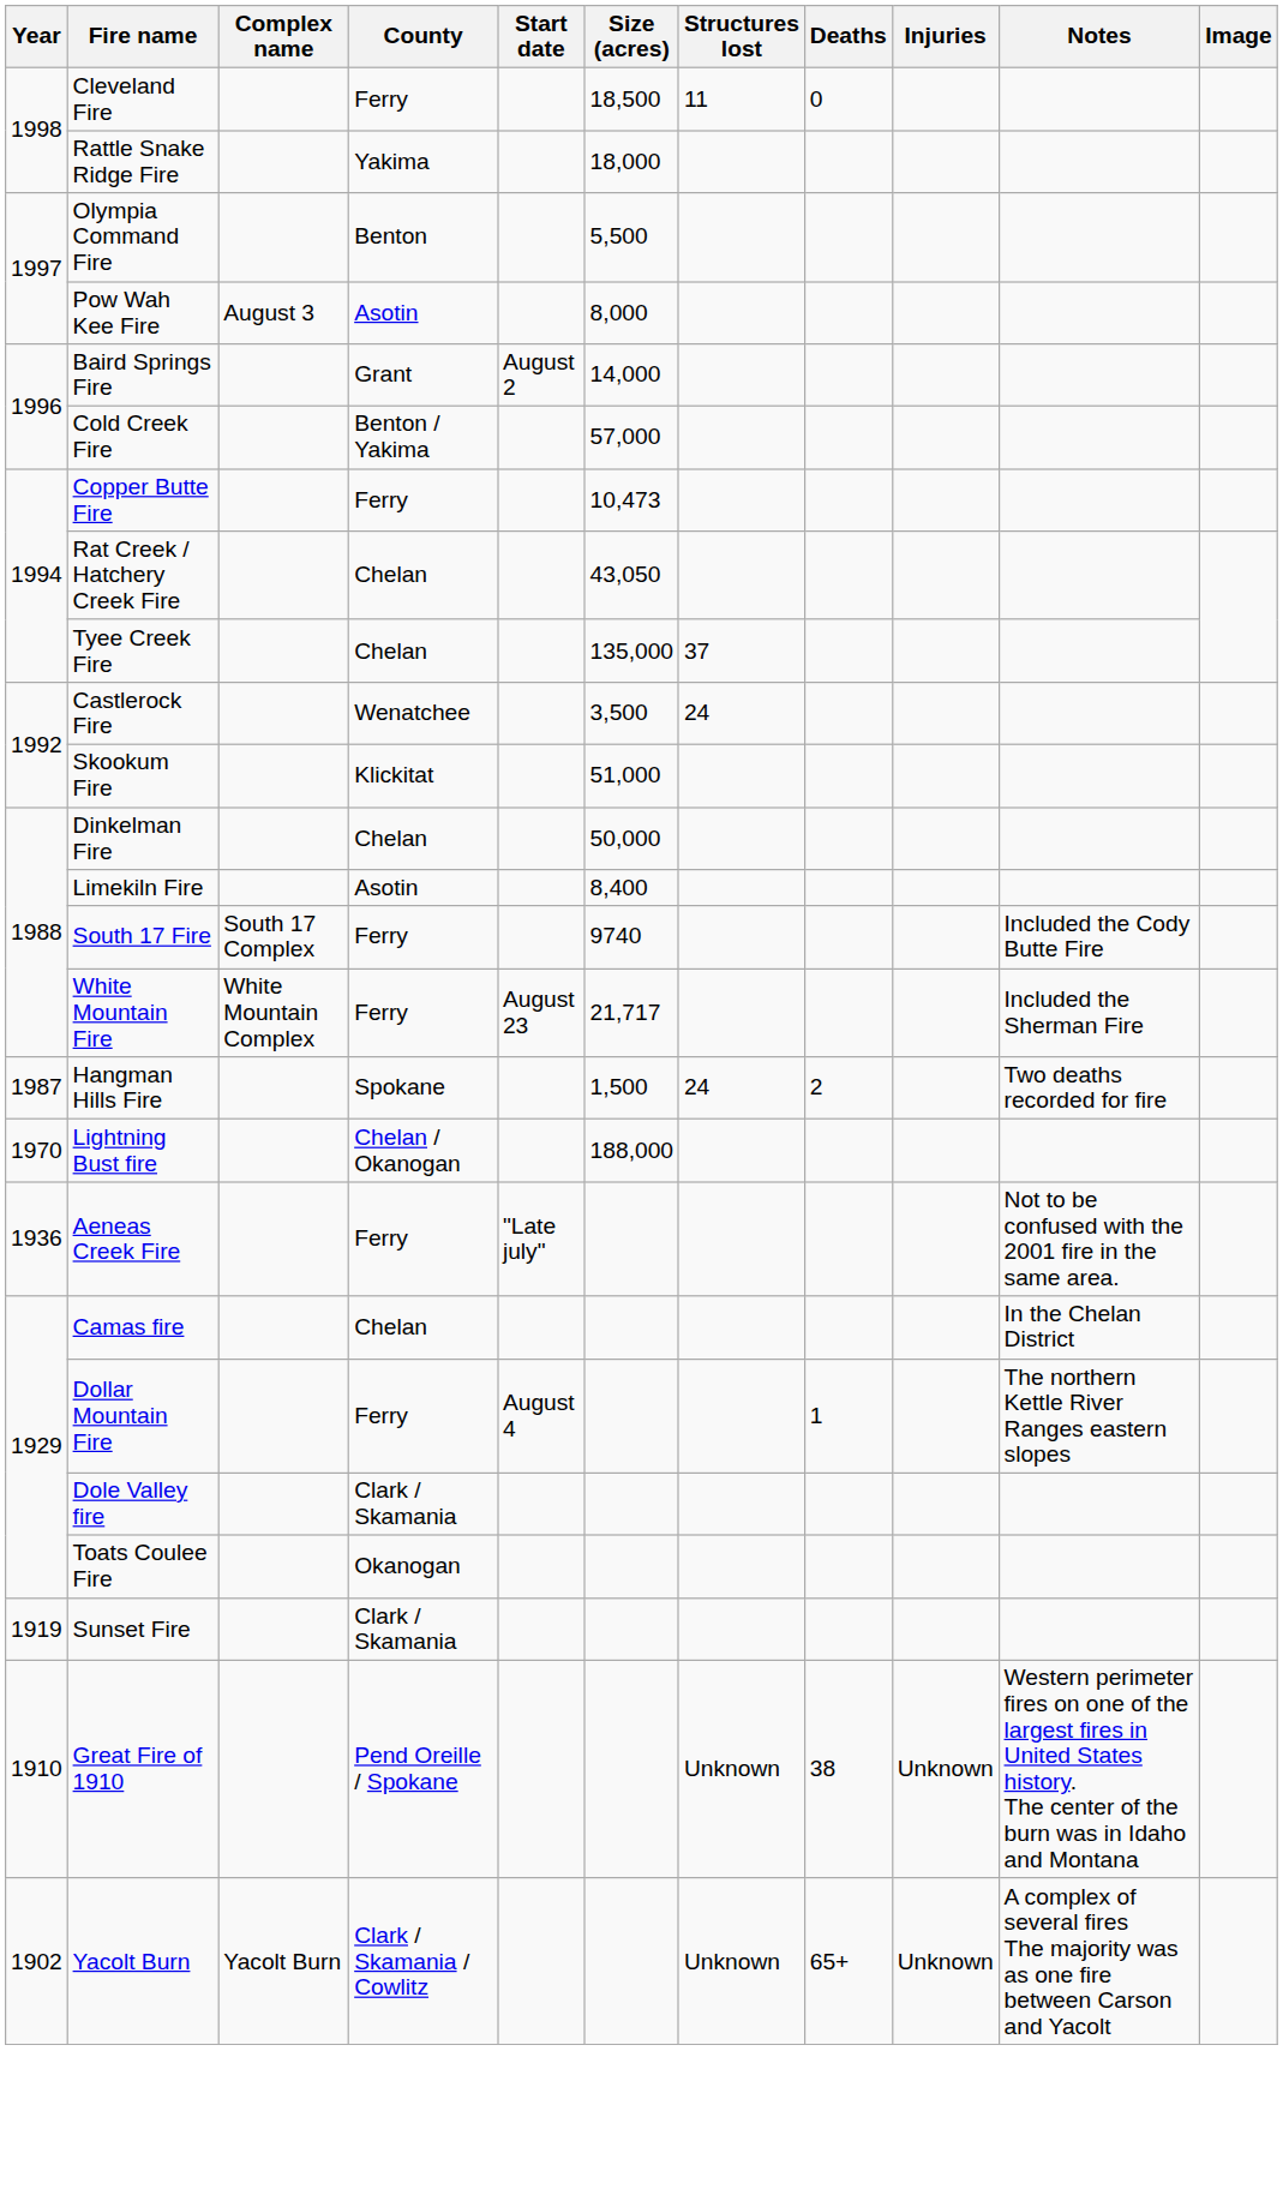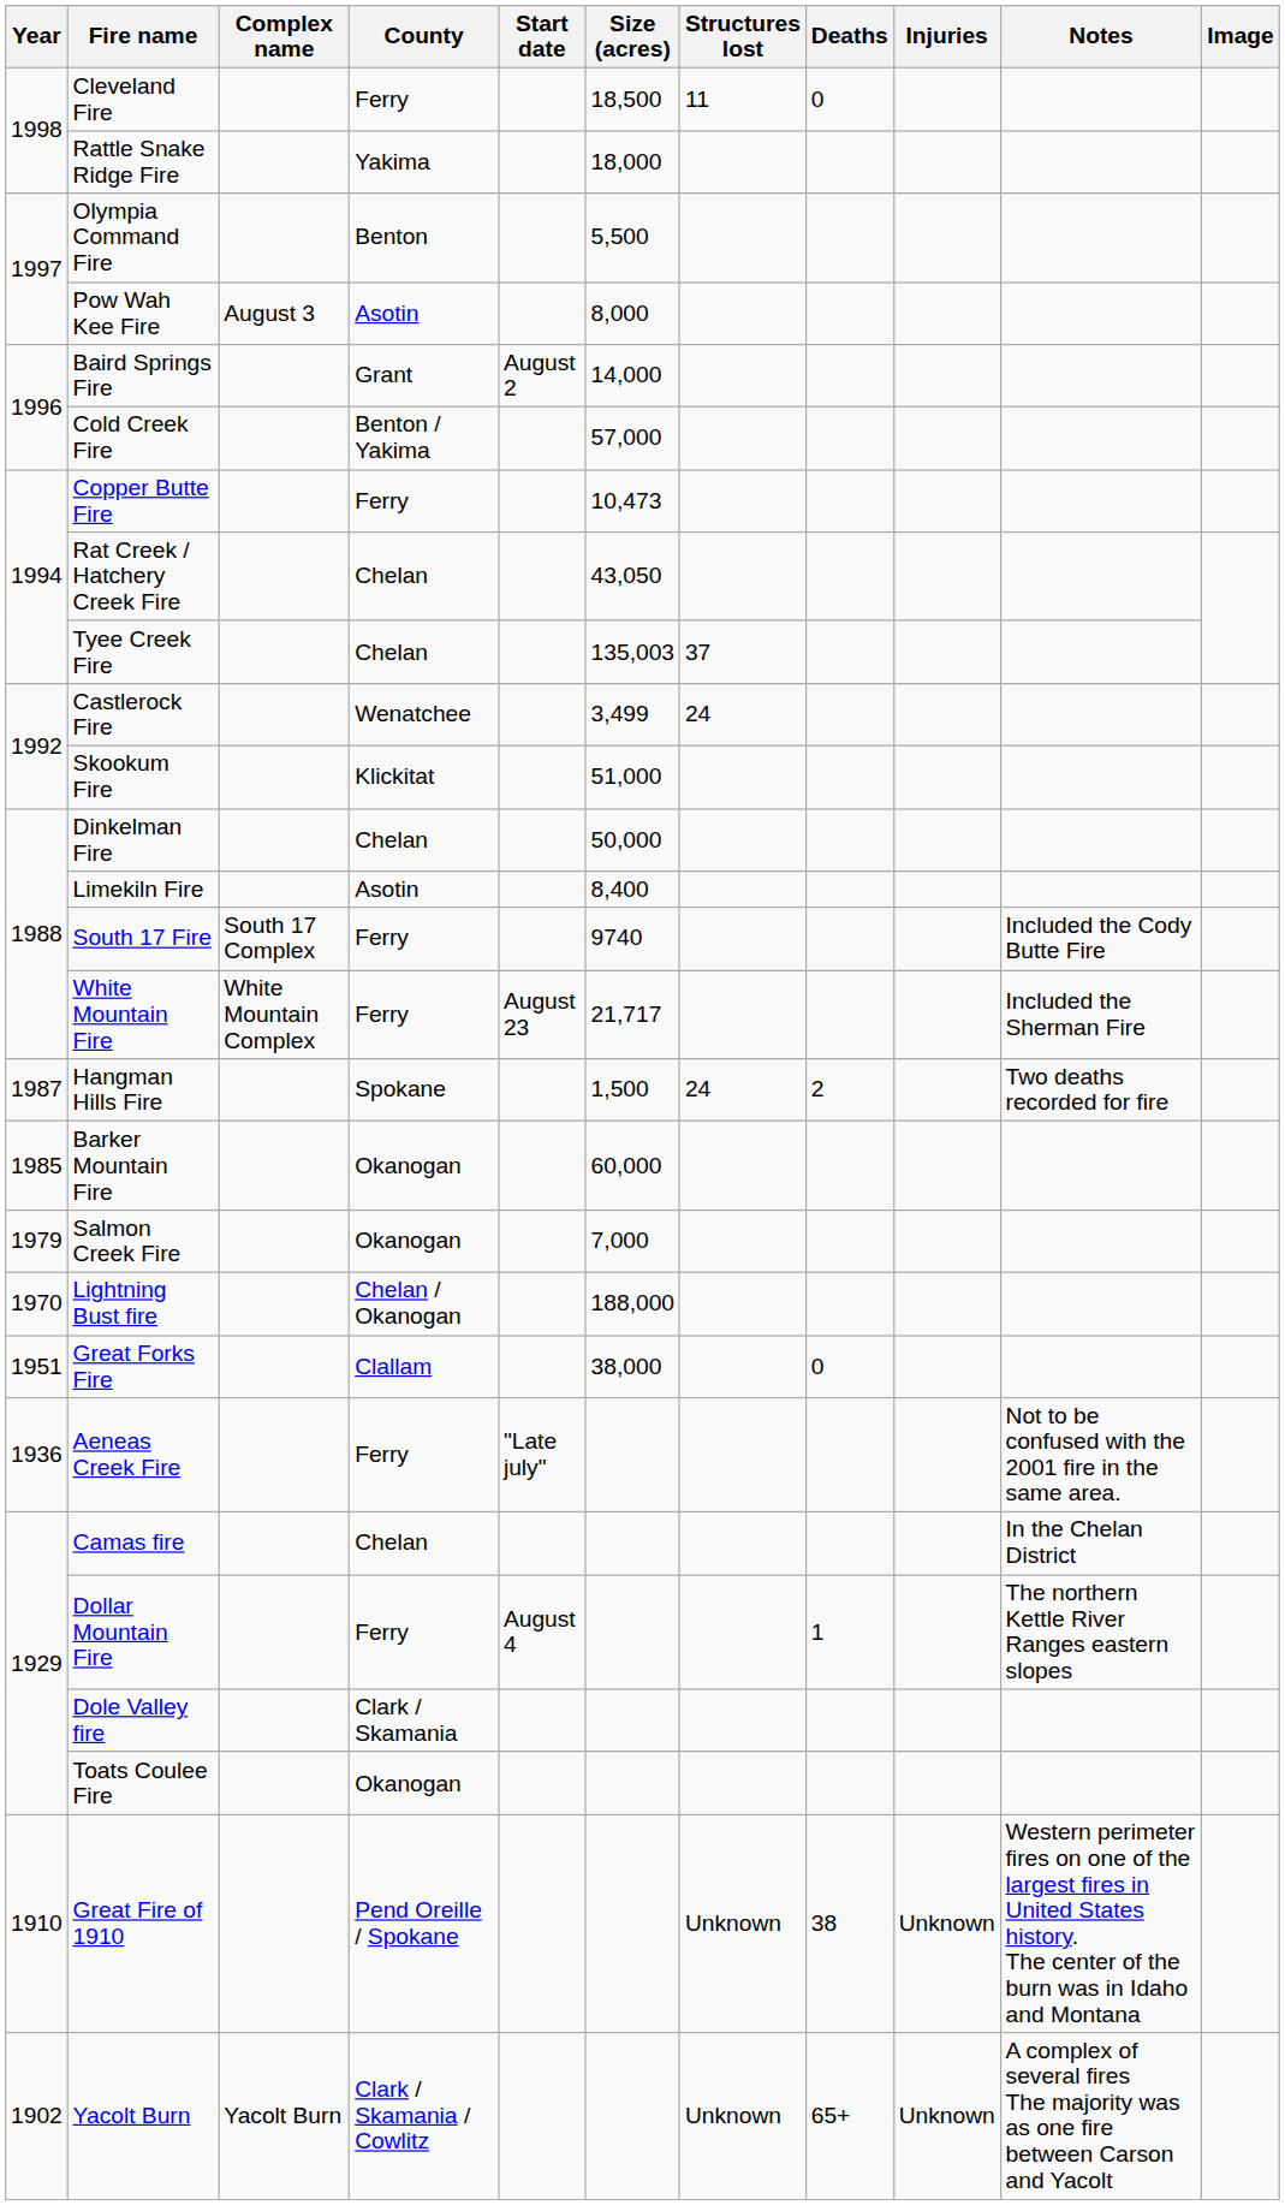Tyee Creek Fire | Size (acres): 135,000 -> 135,003
Castlerock Fire | Size (acres): 3,500 -> 3,499
+ row: 1985 | Barker Mountain Fire | Okanogan | 60,000
+ row: 1979 | Salmon Creek Fire | Okanogan | 7,000
+ row: 1951 | Great Forks Fire | Clallam | 38,000 | 0
- row: 1919 | Sunset Fire | Clark / Skamania
